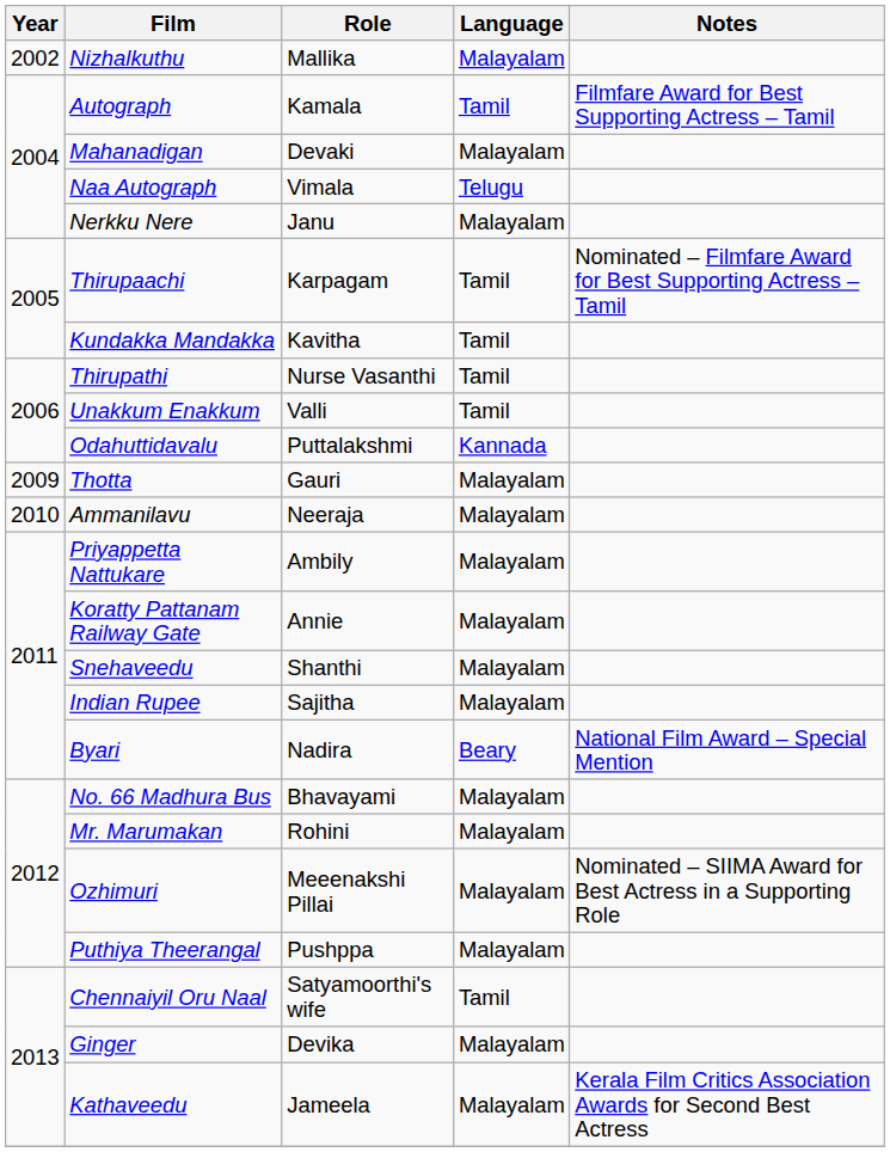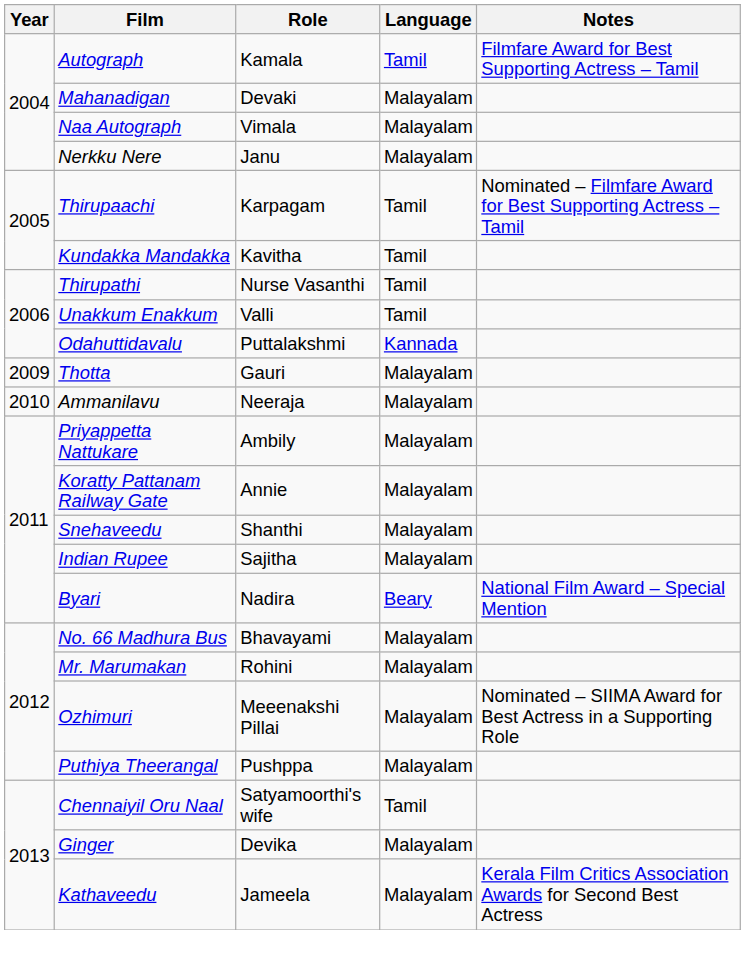- row: 2002 | Nizhalkuthu | Mallika | Malayalam
Naa Autograph | Language: Telugu -> Malayalam
